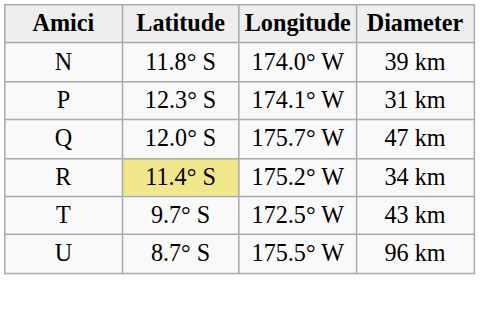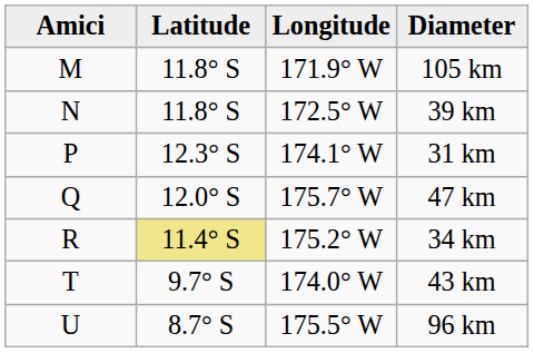+ row: M | 11.8° S | 171.9° W | 105 km
39 km | Longitude: 174.0° W -> 172.5° W
43 km | Longitude: 172.5° W -> 174.0° W
